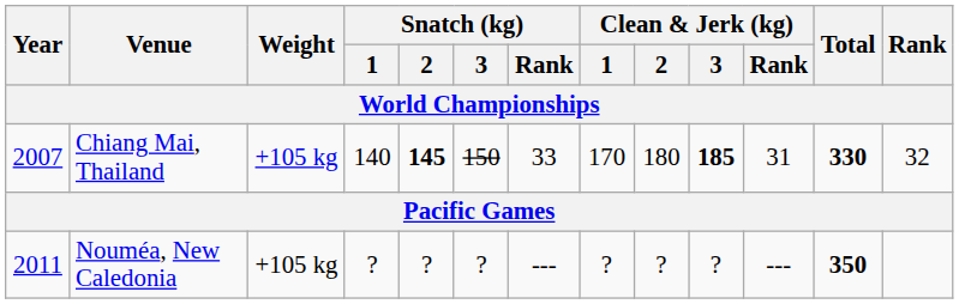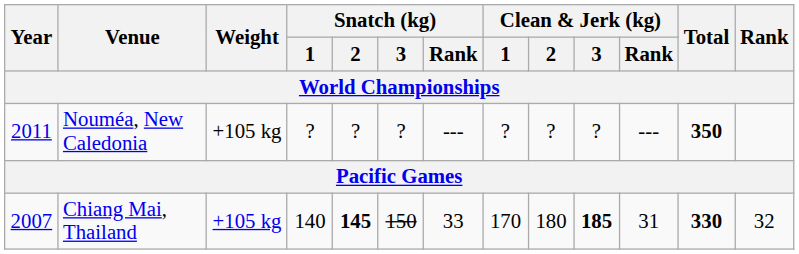rows swapped: Chiang Mai, Thailand <-> Nouméa, New Caledonia
